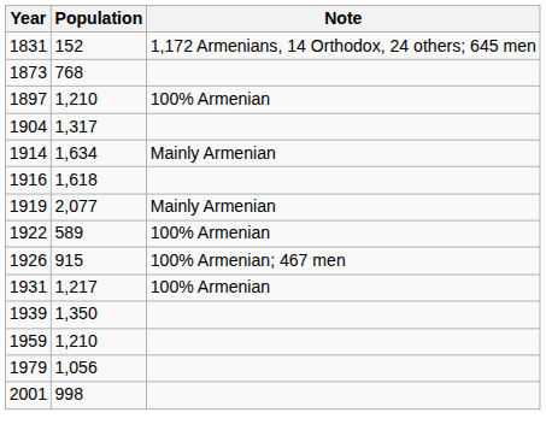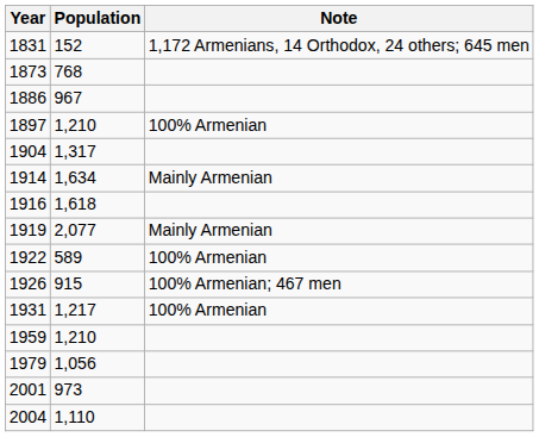+ row: 1886 | 967
- row: 1939 | 1,350
2001 | Population: 998 -> 973
+ row: 2004 | 1,110
